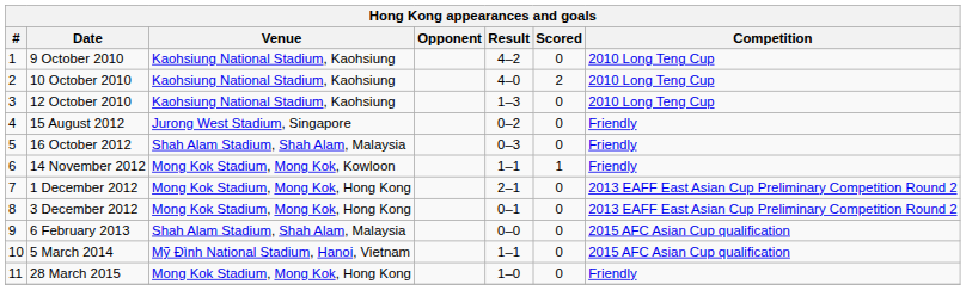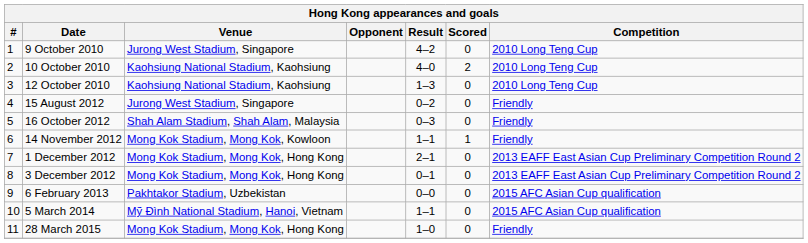9 October 2010 | Venue: Kaohsiung National Stadium, Kaohsiung -> Jurong West Stadium, Singapore
6 February 2013 | Venue: Shah Alam Stadium, Shah Alam, Malaysia -> Pakhtakor Stadium, Uzbekistan
